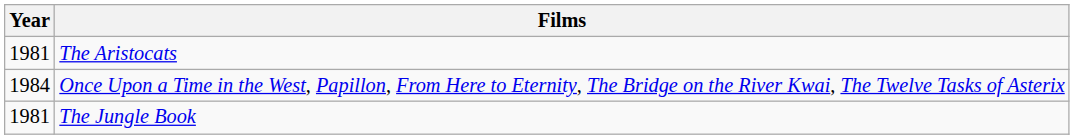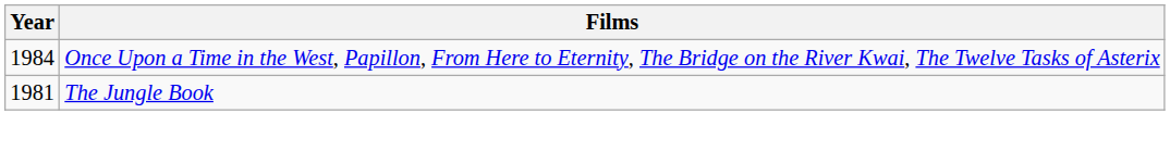- row: 1981 | The Aristocats
